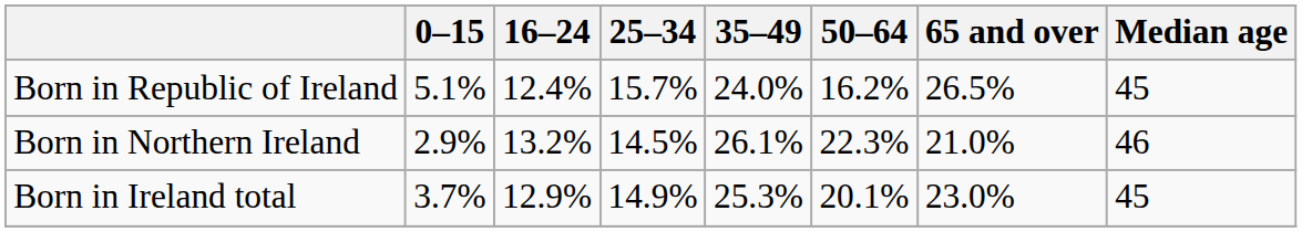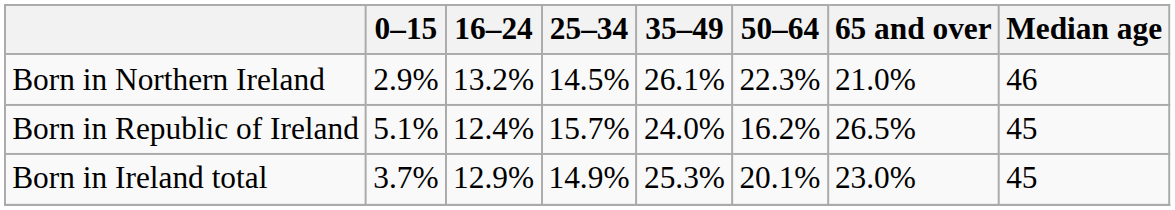rows swapped: Born in Republic of Ireland <-> Born in Northern Ireland
